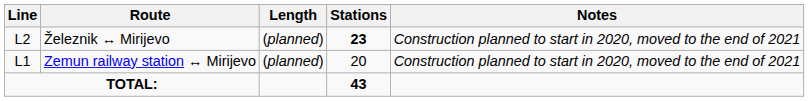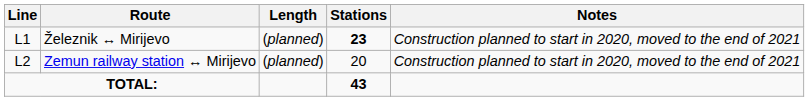Železnik ↔ Mirijevo | Line: L2 -> L1
Zemun railway station ↔ Mirijevo | Line: L1 -> L2
